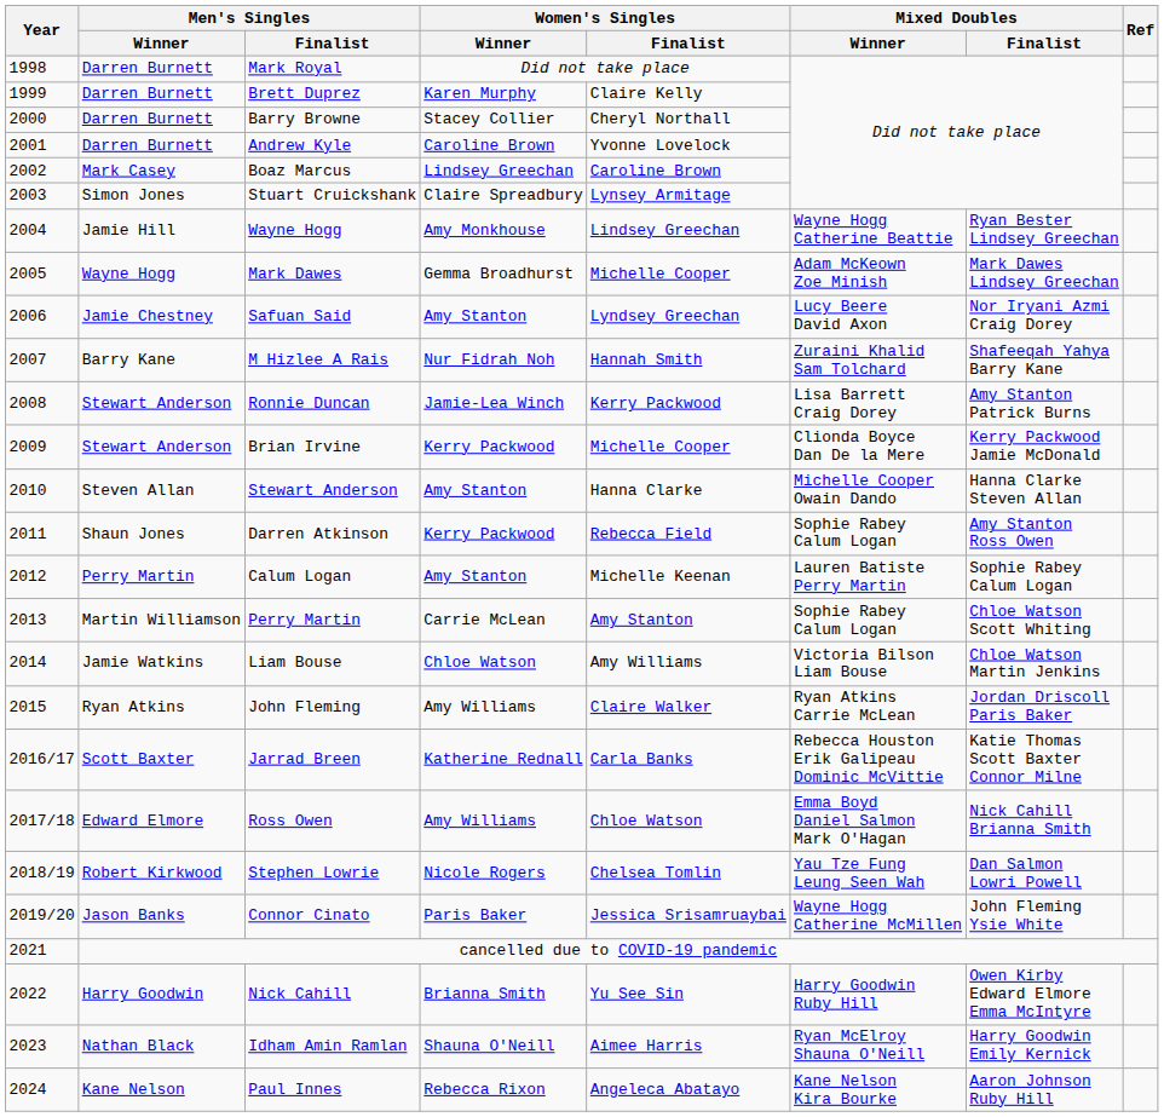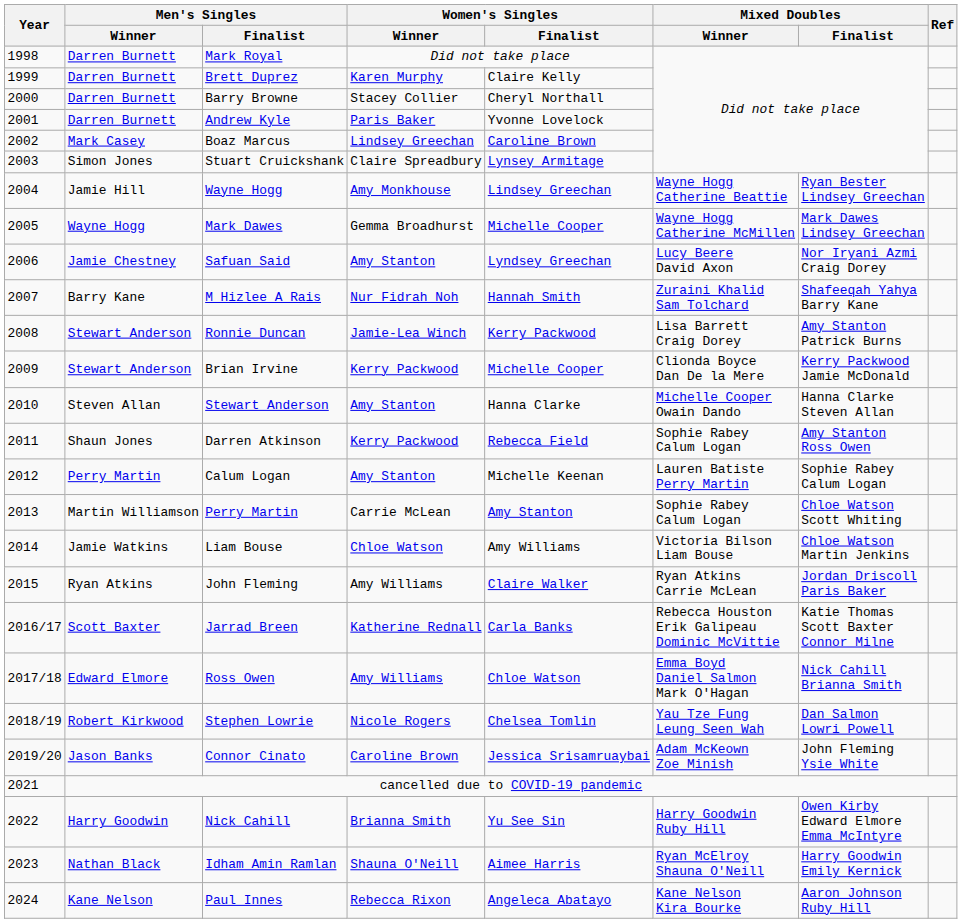Andrew Kyle | Women's Singles / Winner: Caroline Brown -> Paris Baker
Mark Dawes | Mixed Doubles / Winner: Adam McKeown Zoe Minish -> Wayne Hogg Catherine McMillen
Connor Cinato | Women's Singles / Winner: Paris Baker -> Caroline Brown
Connor Cinato | Mixed Doubles / Winner: Wayne Hogg Catherine McMillen -> Adam McKeown Zoe Minish
